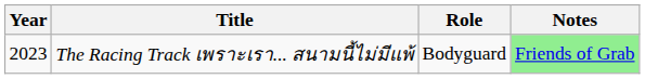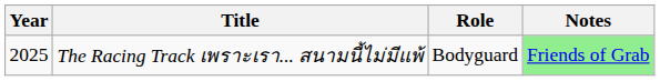The Racing Track เพราะเรา... สนามนี้ไม่มีแพ้ | Year: 2023 -> 2025
